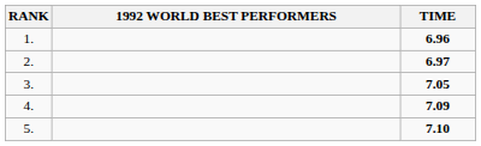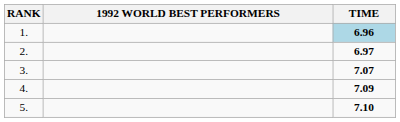1. | TIME: no background -> lightblue background
3. | TIME: 7.05 -> 7.07
